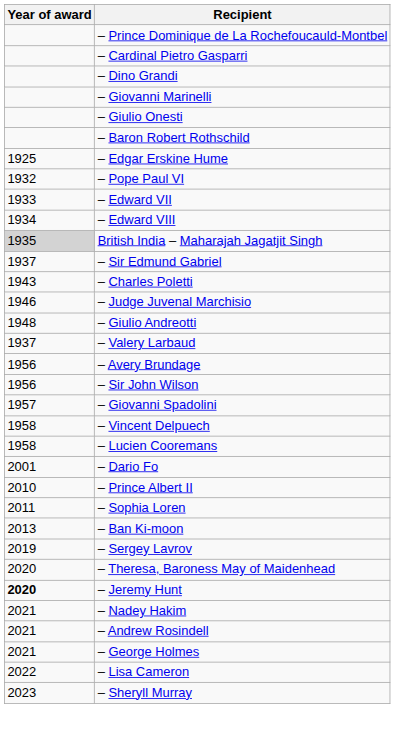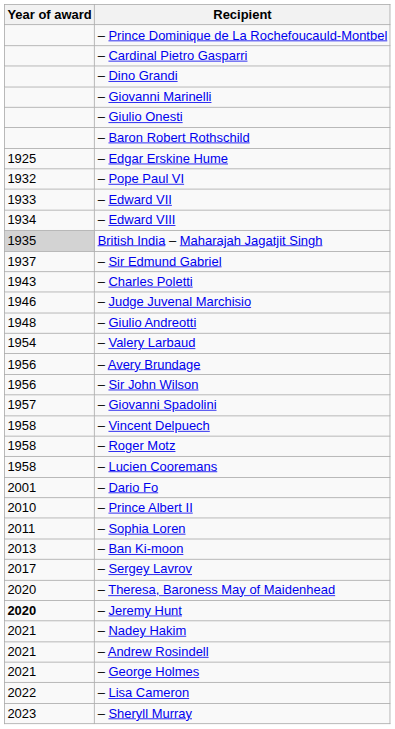– Valery Larbaud | Year of award: 1937 -> 1954
+ row: 1958 | – Roger Motz
– Sergey Lavrov | Year of award: 2019 -> 2017
